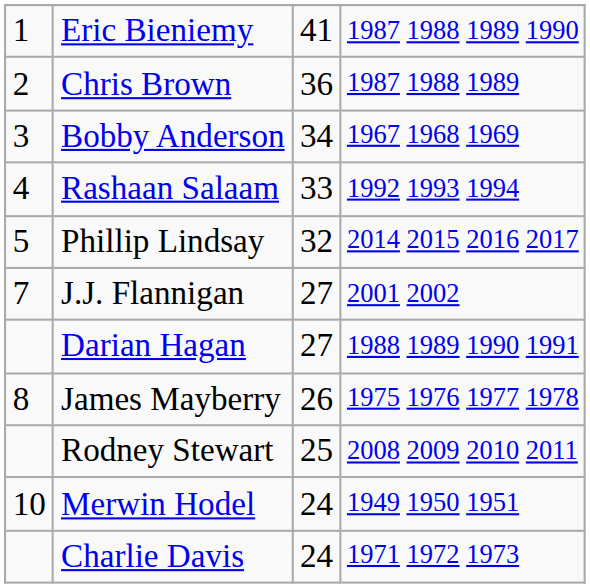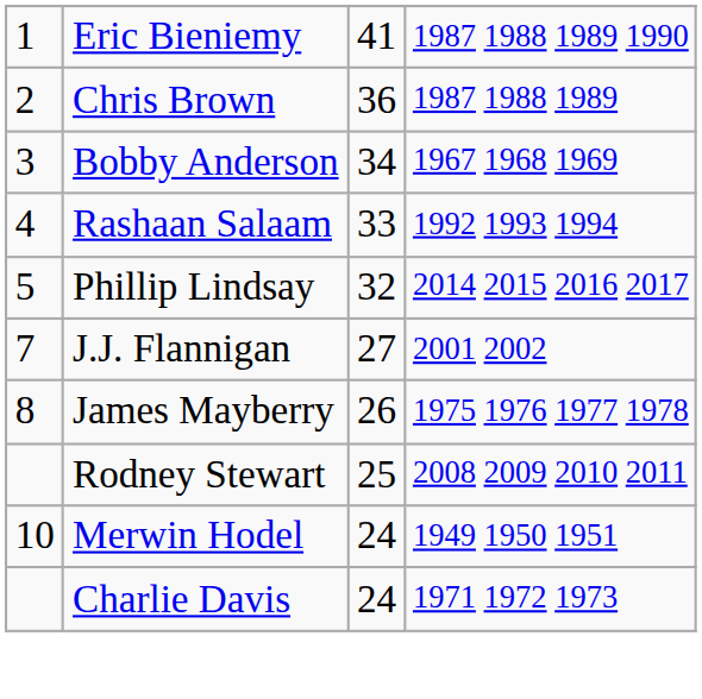- row: Darian Hagan | 27 | 1988 1989 1990 1991
